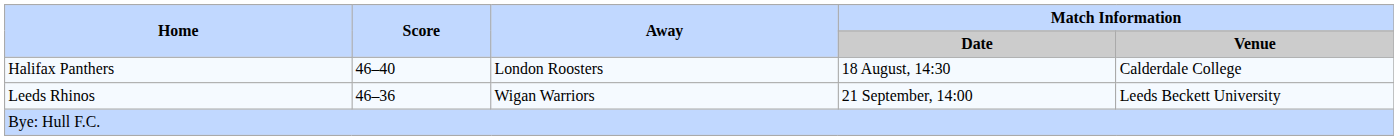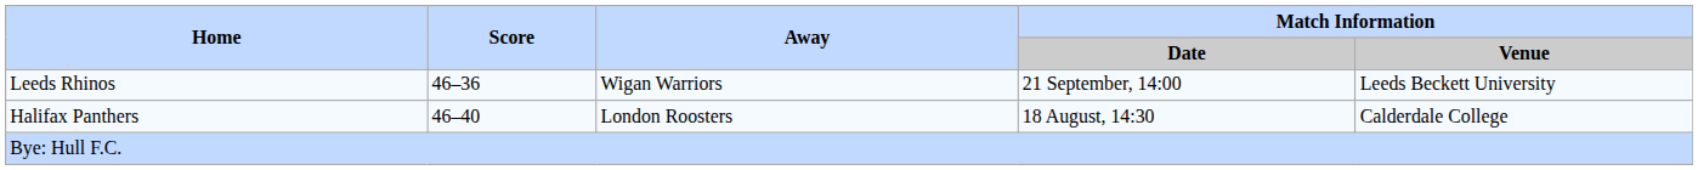rows swapped: Halifax Panthers <-> Leeds Rhinos
